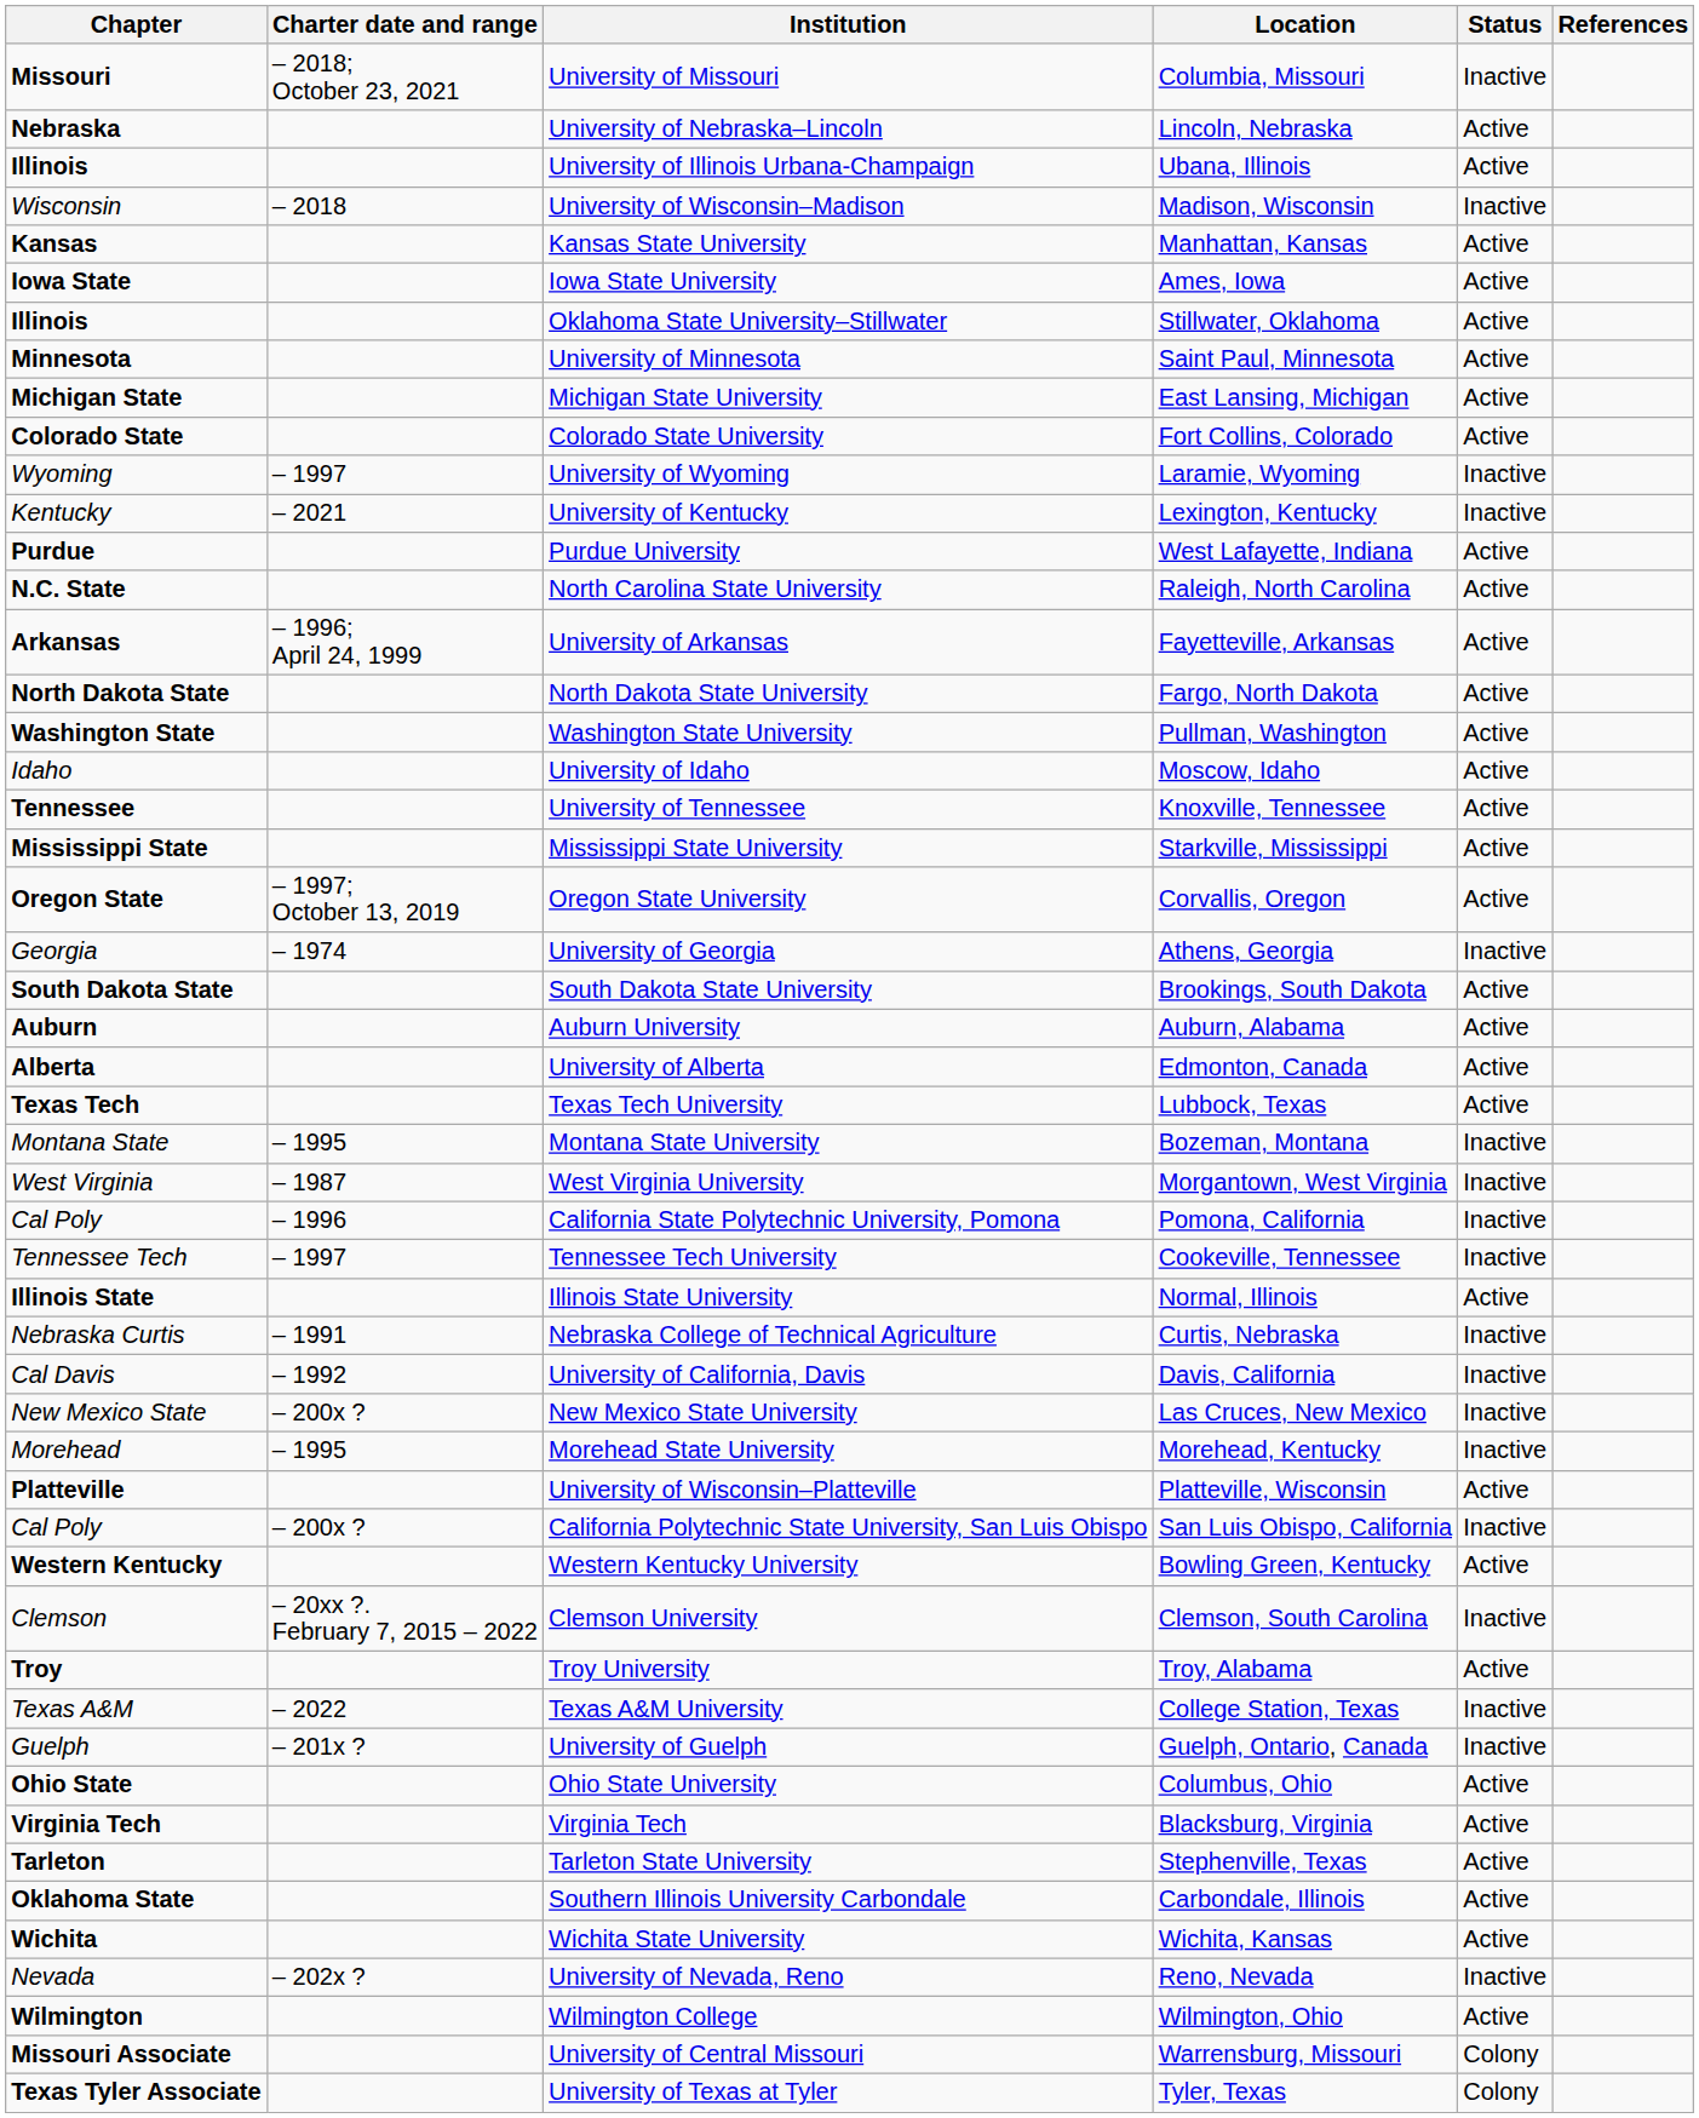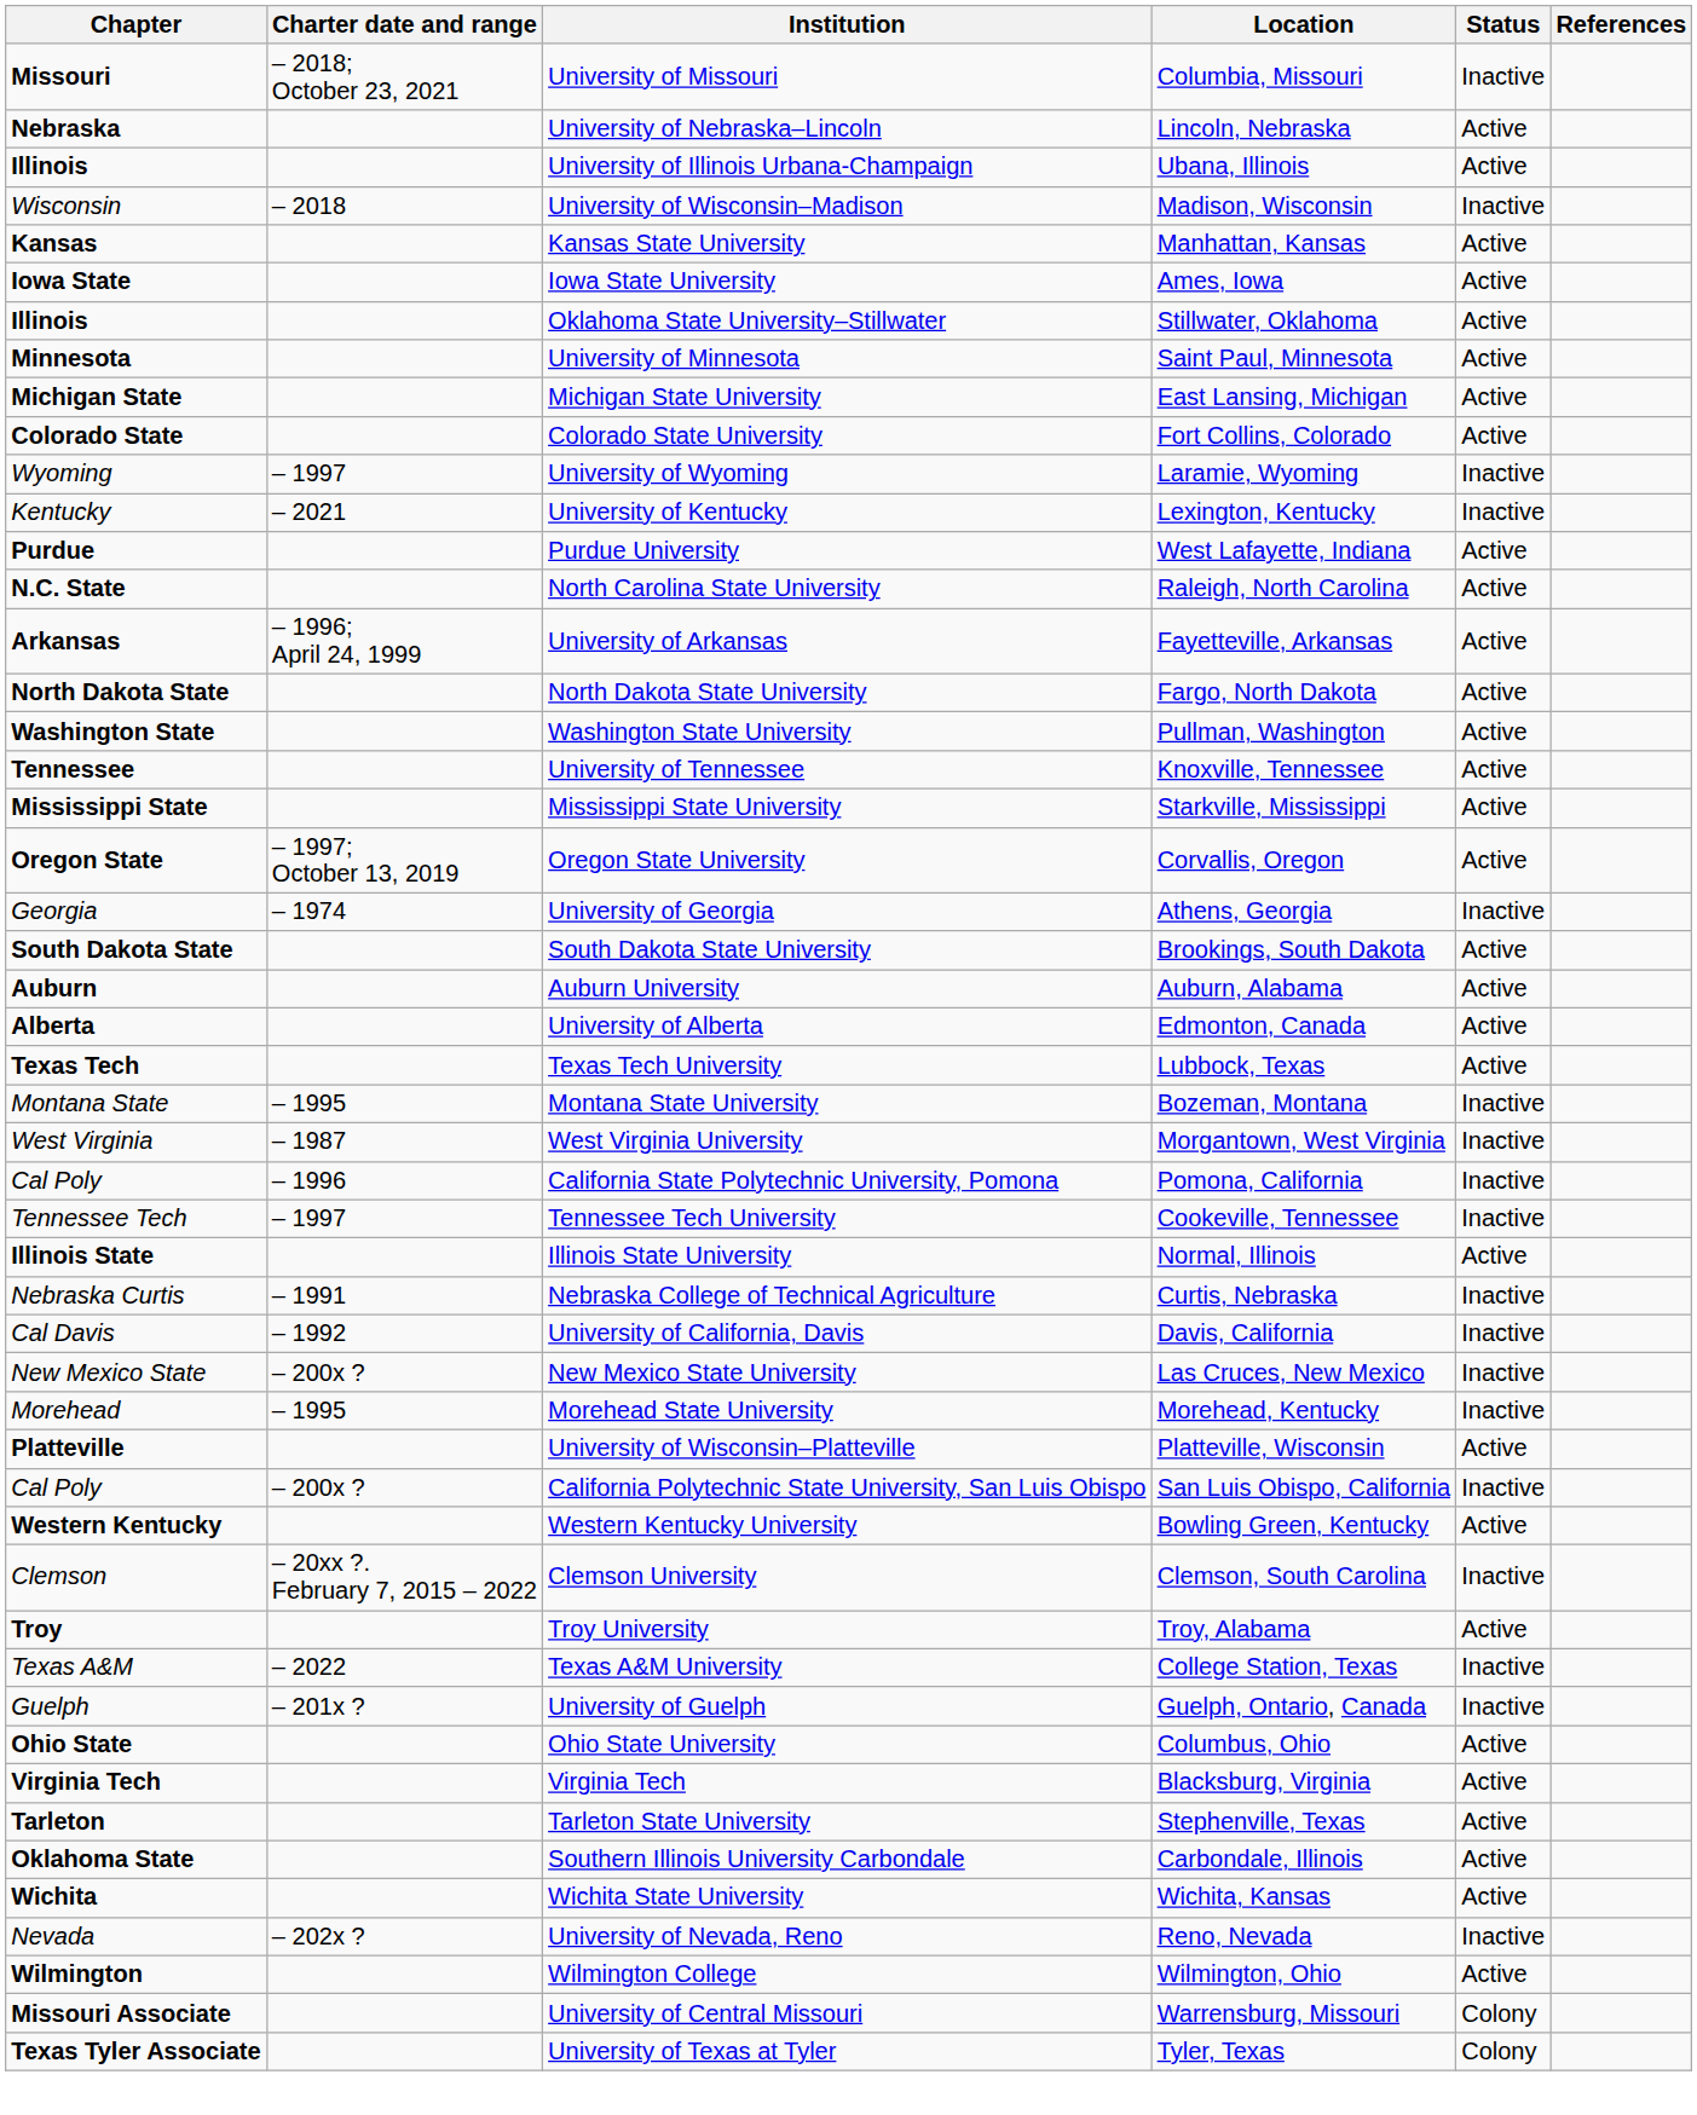- row: Idaho | University of Idaho | Moscow, Idaho | Active
